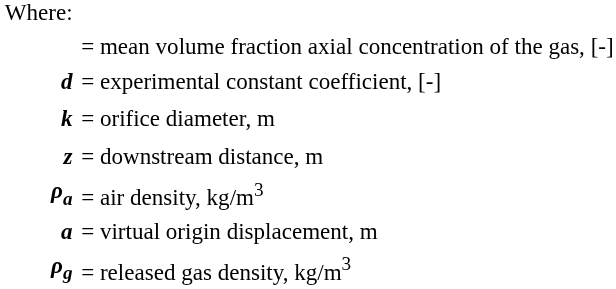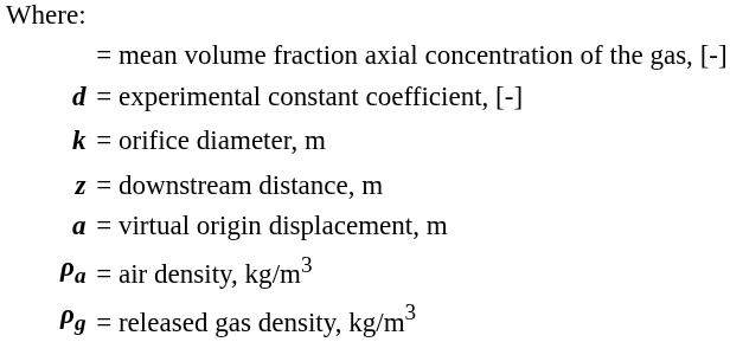rows swapped: = virtual origin displacement, m <-> = air density, kg/m3
